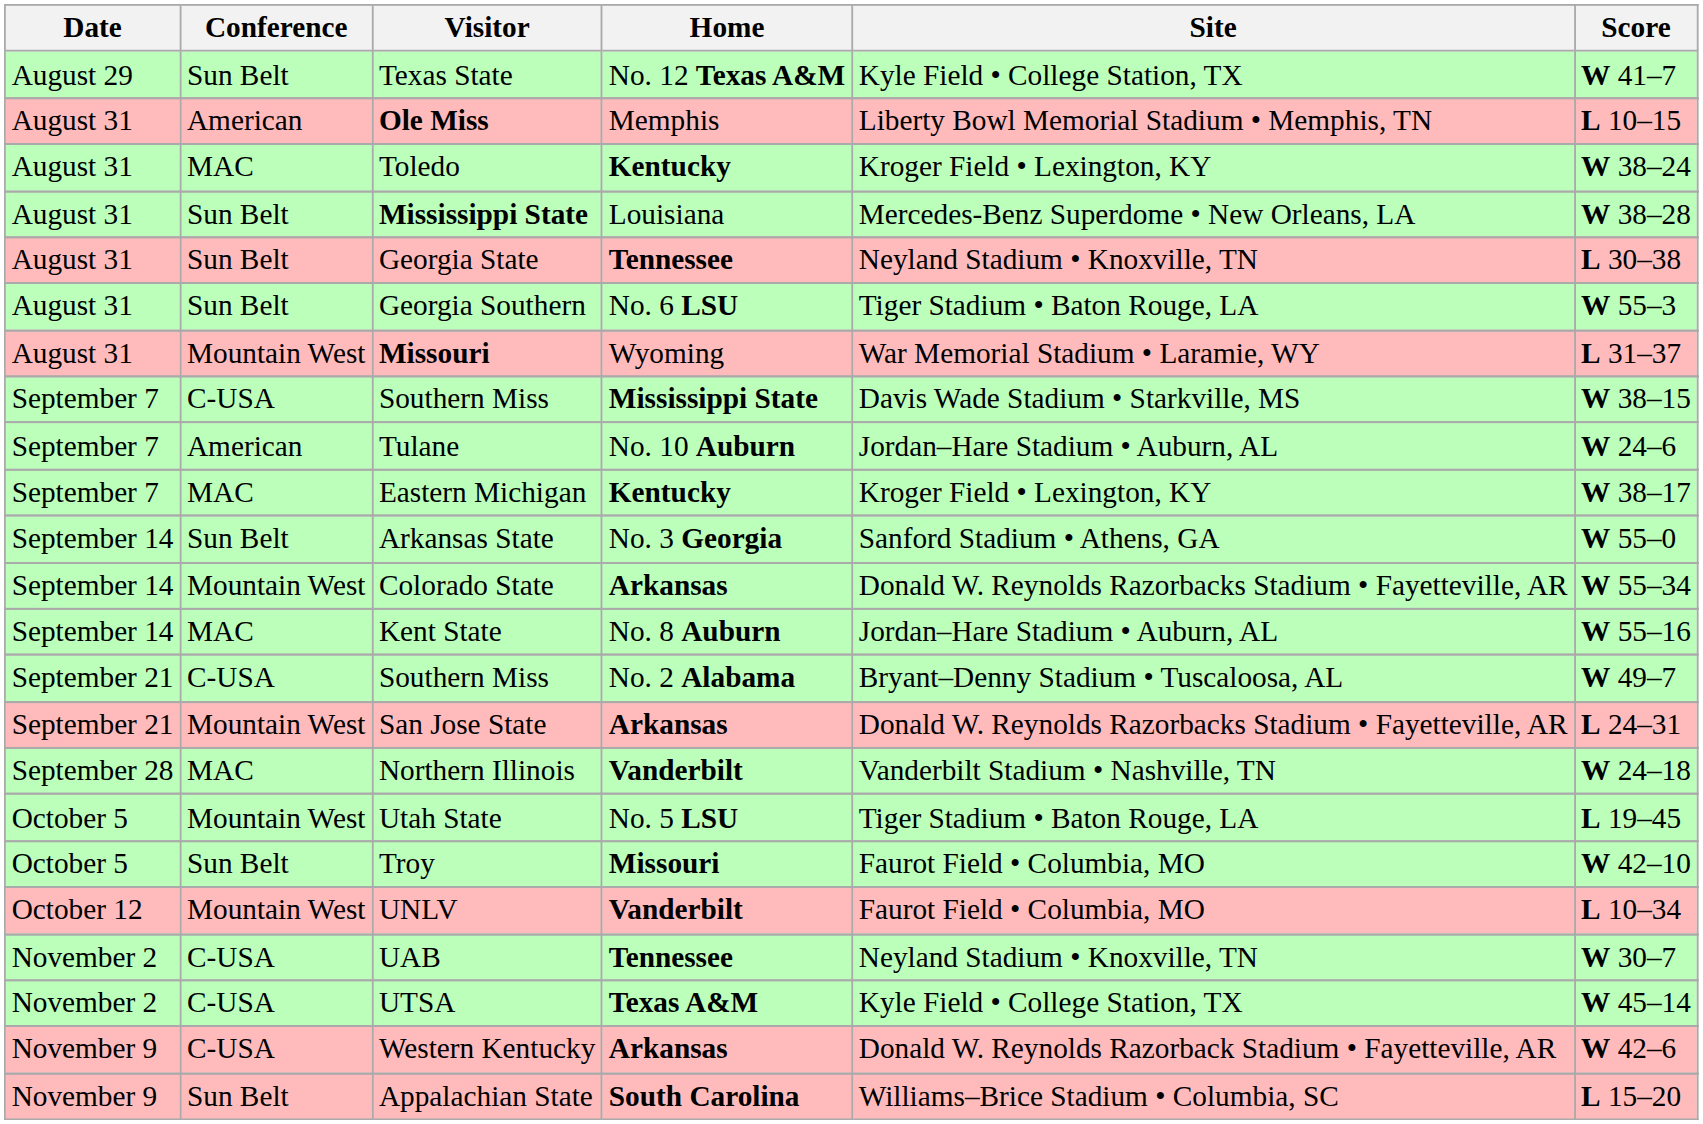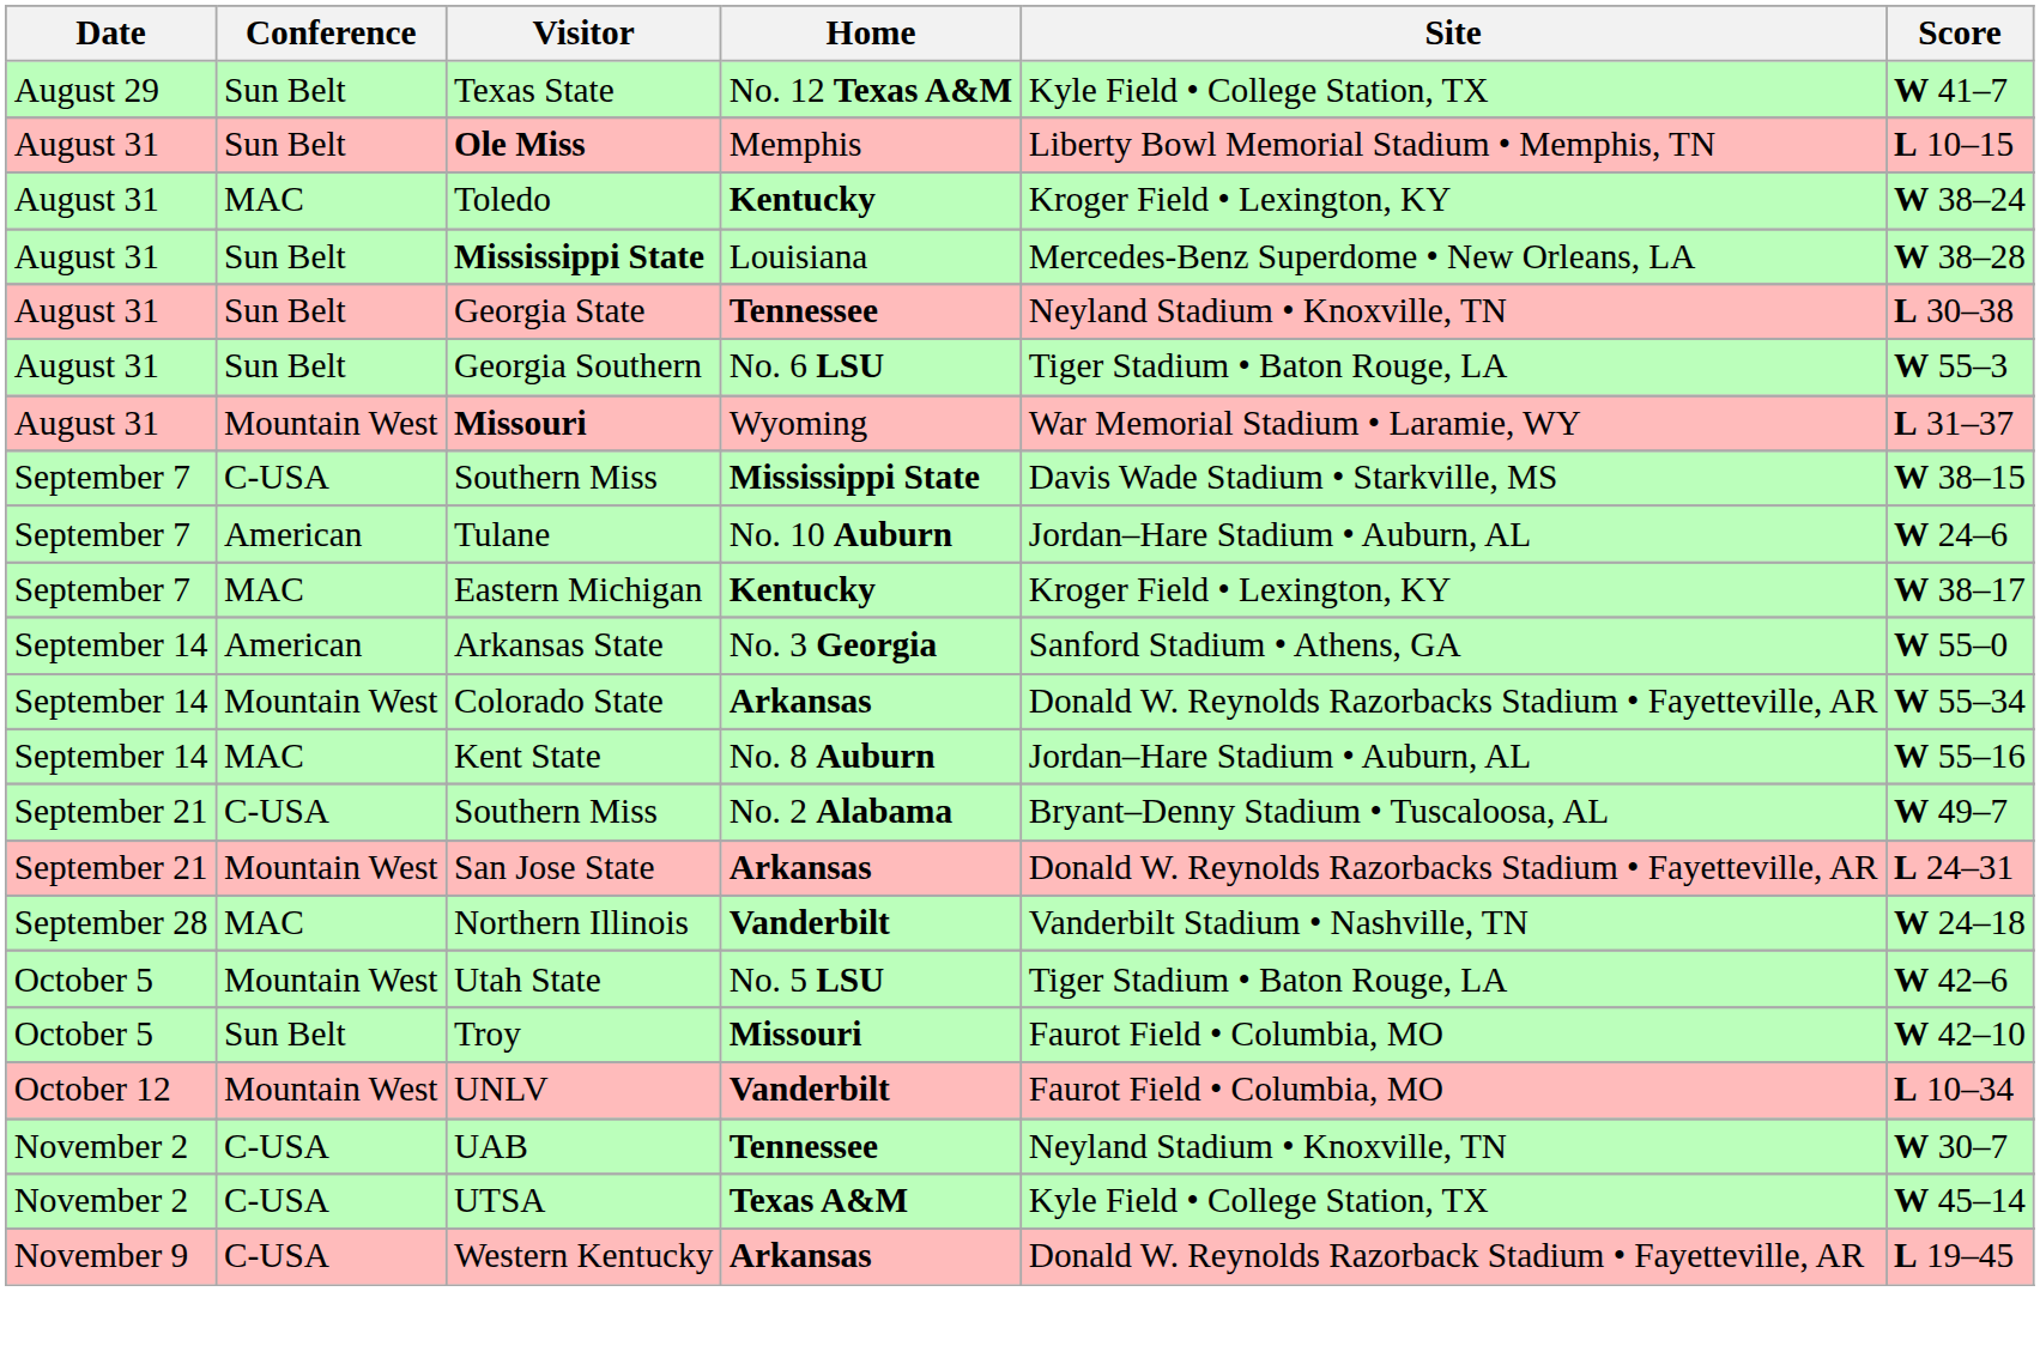Ole Miss | Conference: American -> Sun Belt
Arkansas State | Conference: Sun Belt -> American
Utah State | Score: L 19–45 -> W 42–6
Western Kentucky | Score: W 42–6 -> L 19–45
- row: November 9 | Sun Belt | Appalachian State | South Carolina | Williams–Brice Stadium • Columbia, SC | L 15–20
